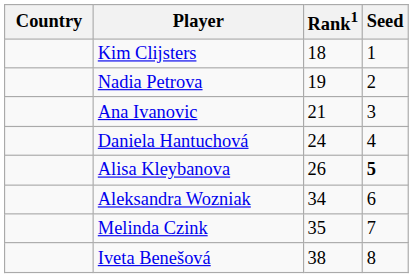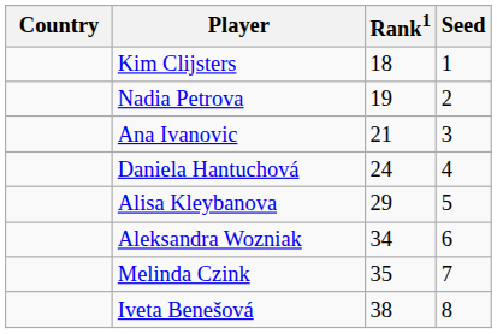Alisa Kleybanova | Rank1: 26 -> 29
Alisa Kleybanova | Seed: bold -> normal
